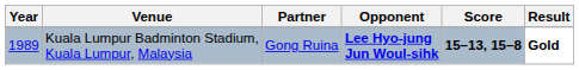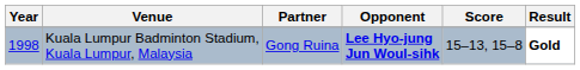Kuala Lumpur Badminton Stadium, Kuala Lumpur, Malaysia | Year: 1989 -> 1998
Kuala Lumpur Badminton Stadium, Kuala Lumpur, Malaysia | Score: bold -> normal
